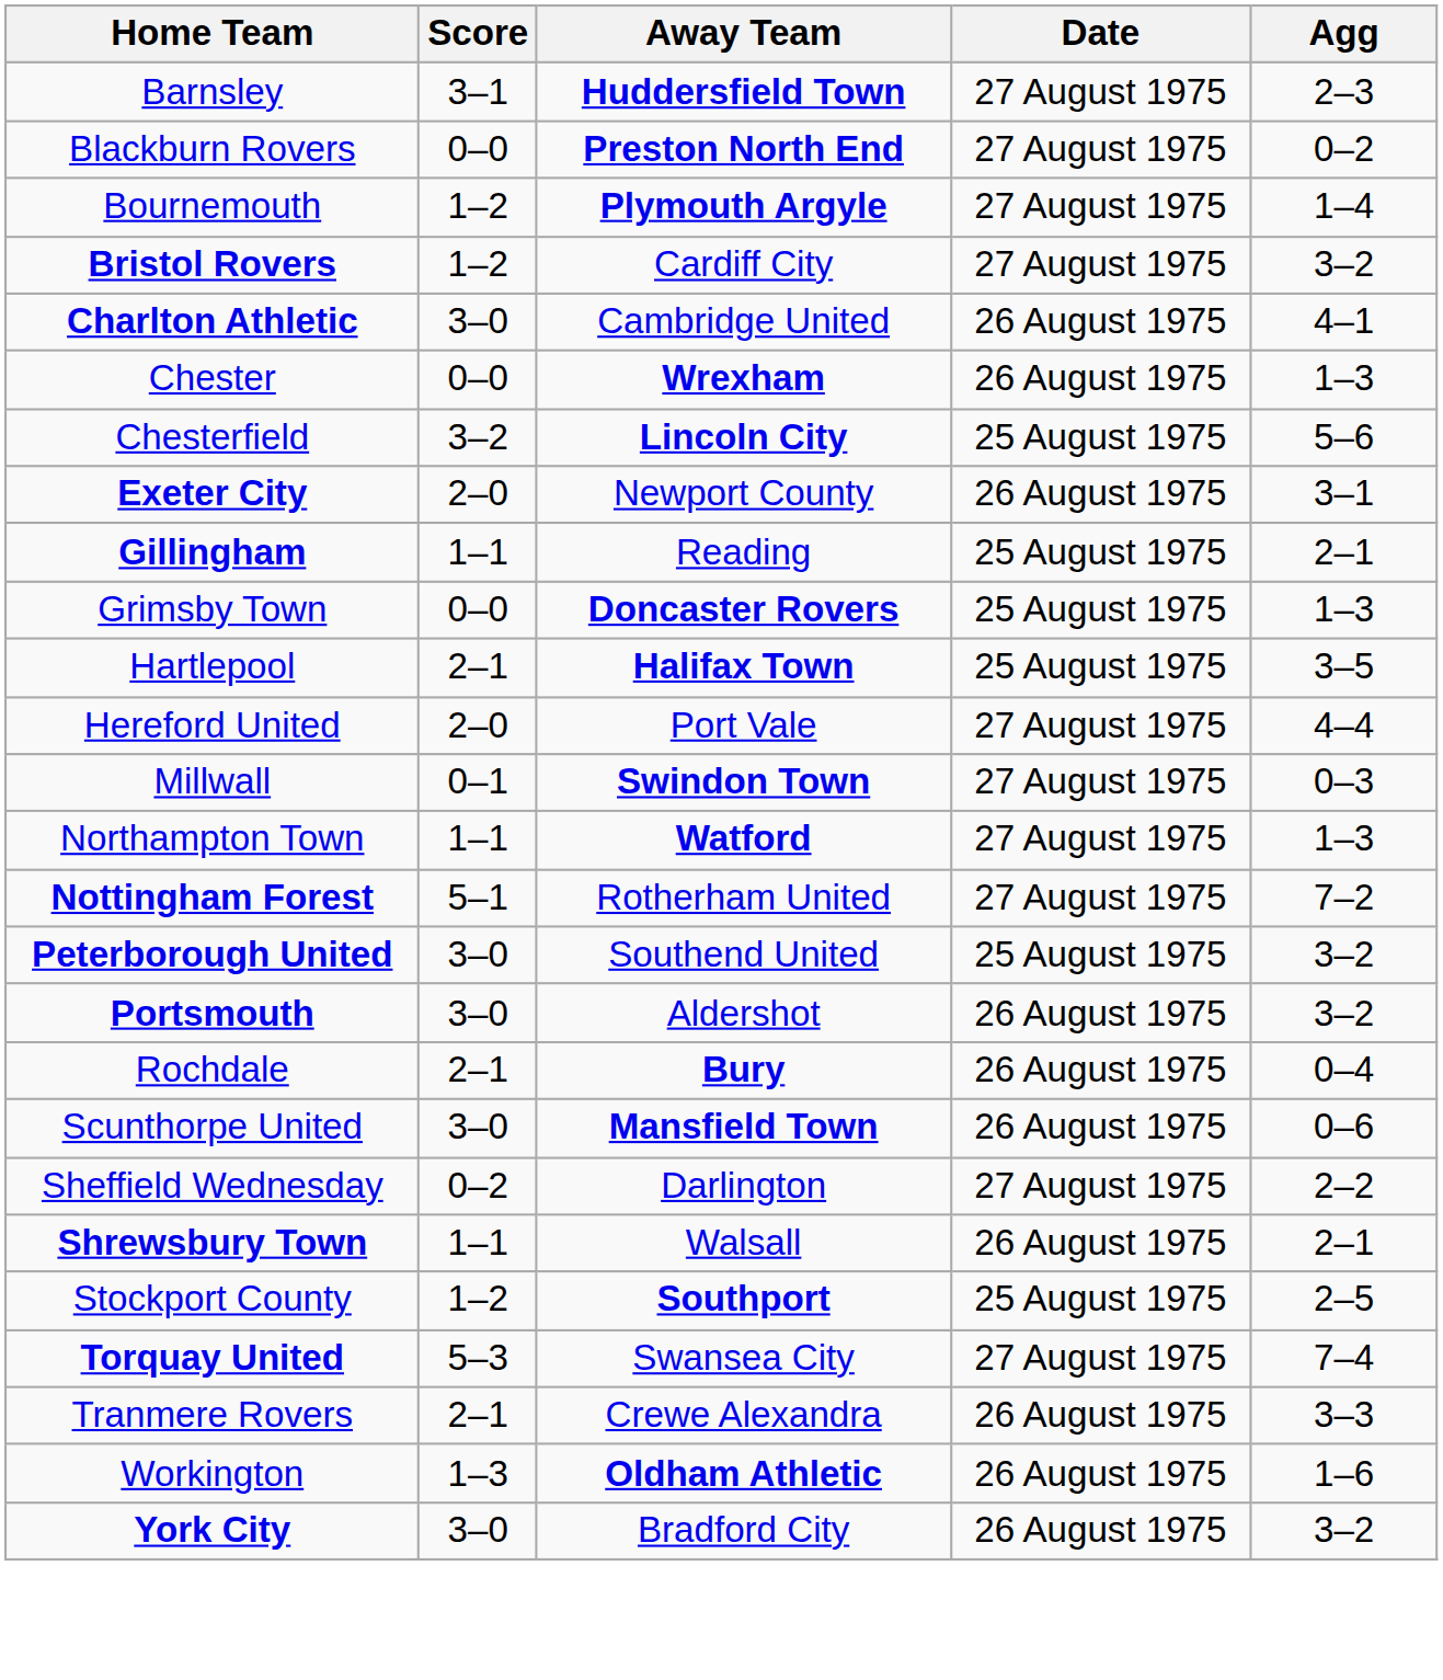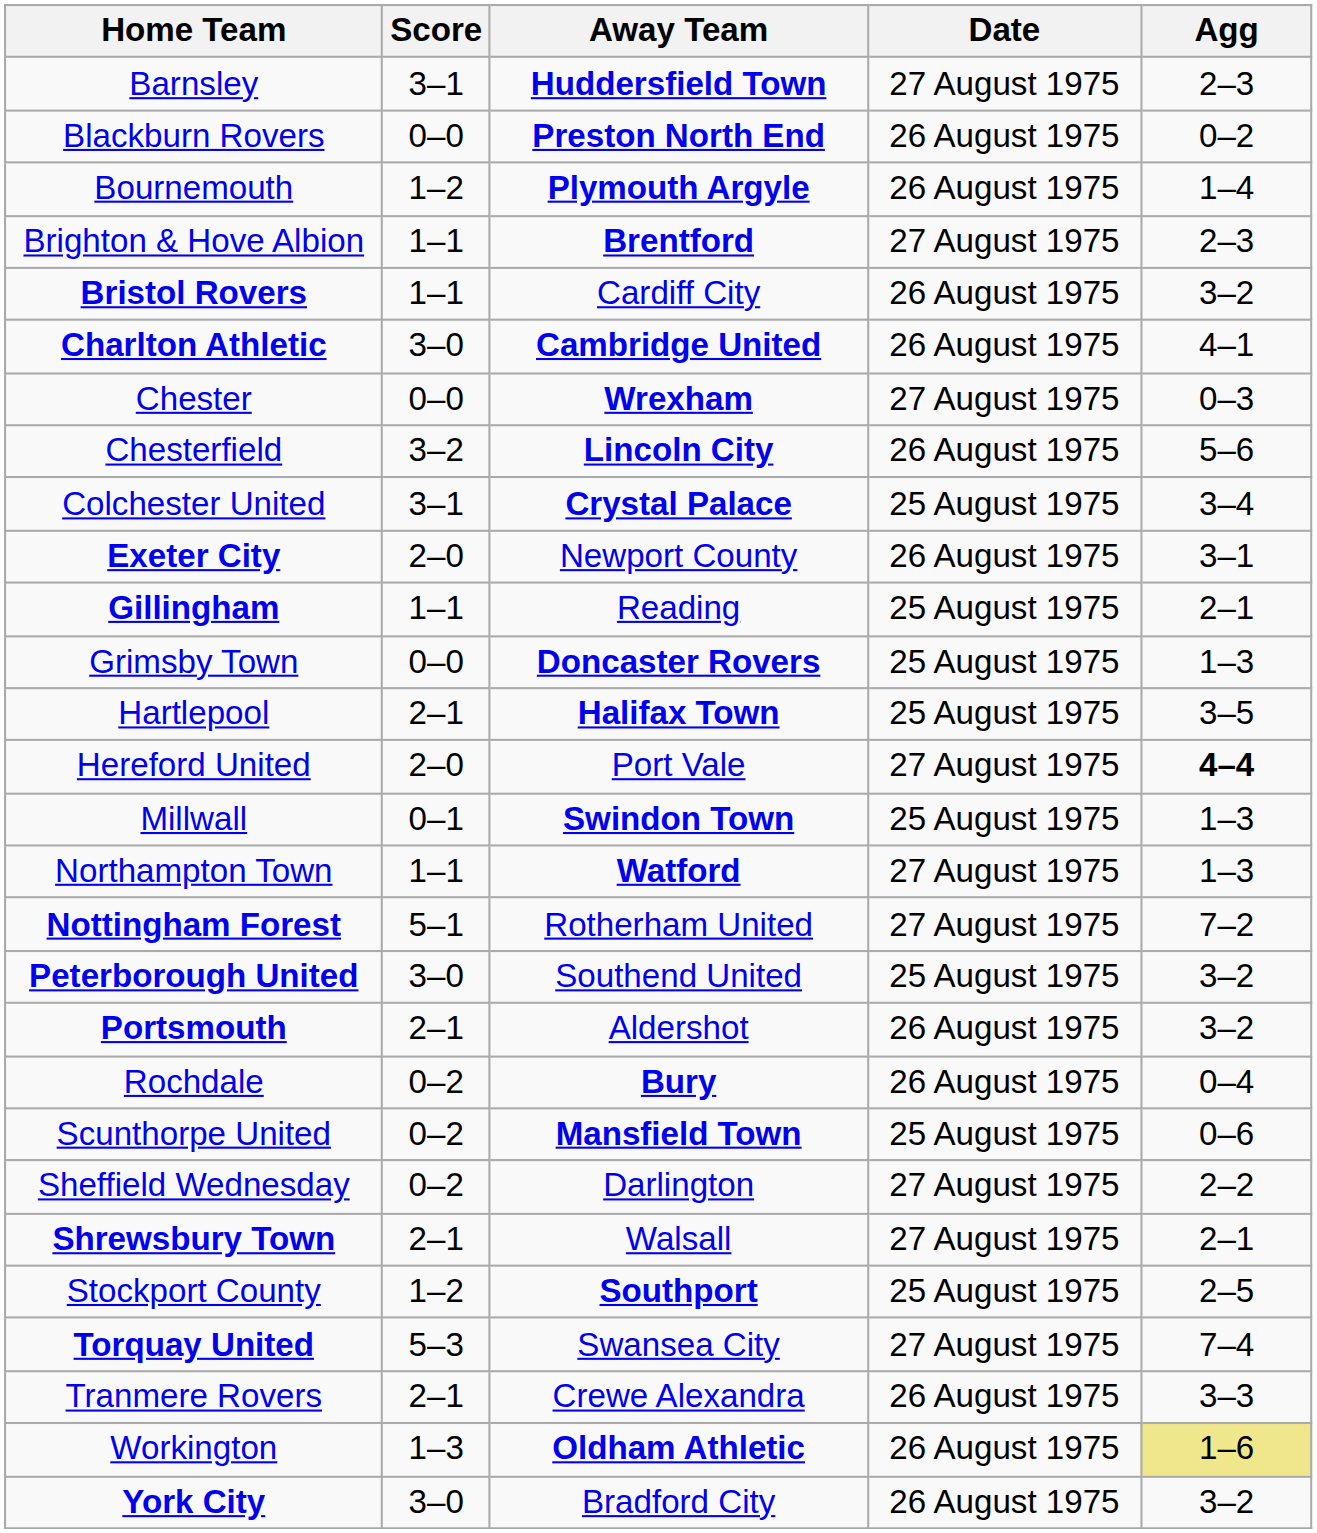Blackburn Rovers | Date: 27 August 1975 -> 26 August 1975
Bournemouth | Date: 27 August 1975 -> 26 August 1975
+ row: Brighton & Hove Albion | 1–1 | Brentford | 27 August 1975 | 2–3
Bristol Rovers | Score: 1–2 -> 1–1
Bristol Rovers | Date: 27 August 1975 -> 26 August 1975
Charlton Athletic | Away Team: normal -> bold
Chester | Date: 26 August 1975 -> 27 August 1975
Chester | Agg: 1–3 -> 0–3
Chesterfield | Date: 25 August 1975 -> 26 August 1975
+ row: Colchester United | 3–1 | Crystal Palace | 25 August 1975 | 3–4
Hereford United | Agg: normal -> bold
Millwall | Date: 27 August 1975 -> 25 August 1975
Millwall | Agg: 0–3 -> 1–3
Portsmouth | Score: 3–0 -> 2–1
Rochdale | Score: 2–1 -> 0–2
Scunthorpe United | Score: 3–0 -> 0–2
Scunthorpe United | Date: 26 August 1975 -> 25 August 1975
Shrewsbury Town | Score: 1–1 -> 2–1
Shrewsbury Town | Date: 26 August 1975 -> 27 August 1975
Workington | Agg: no background -> khaki background
